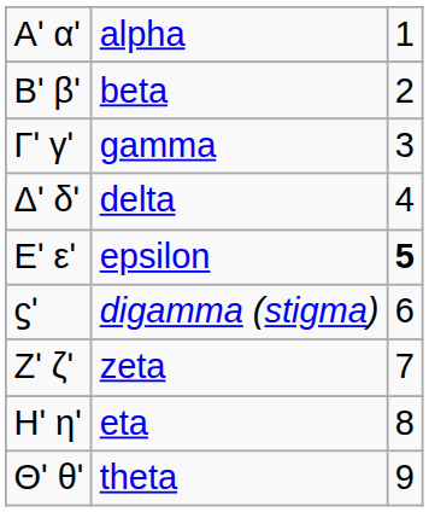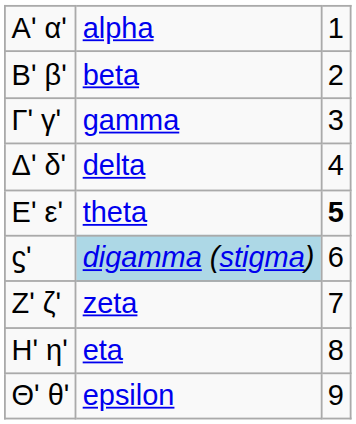Εʹ εʹ | column 2: epsilon -> theta
ϛʹ | column 2: no background -> lightblue background
Θʹ θʹ | column 2: theta -> epsilon
